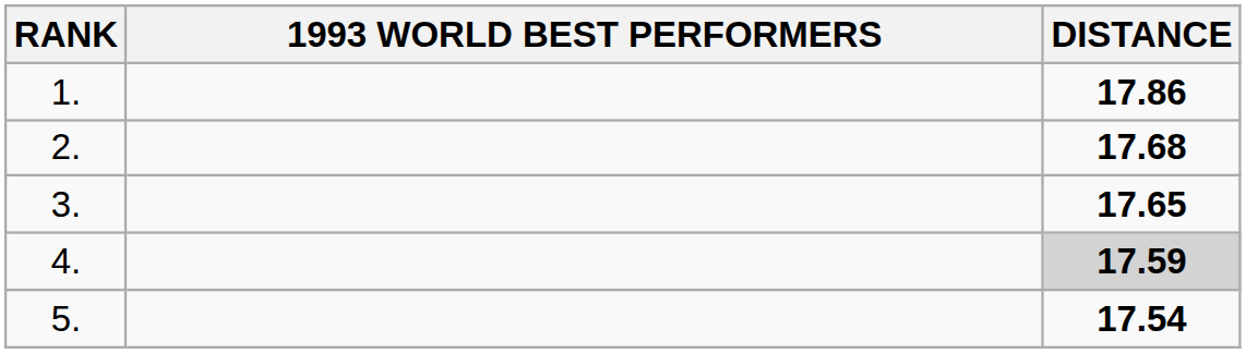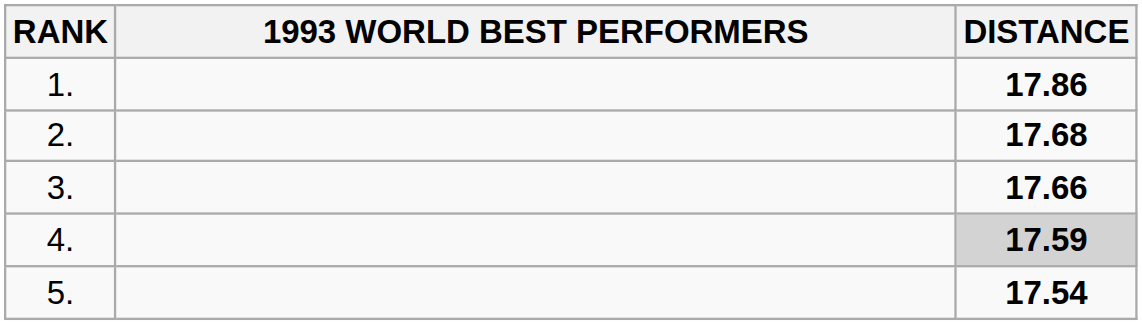3. | DISTANCE: 17.65 -> 17.66
